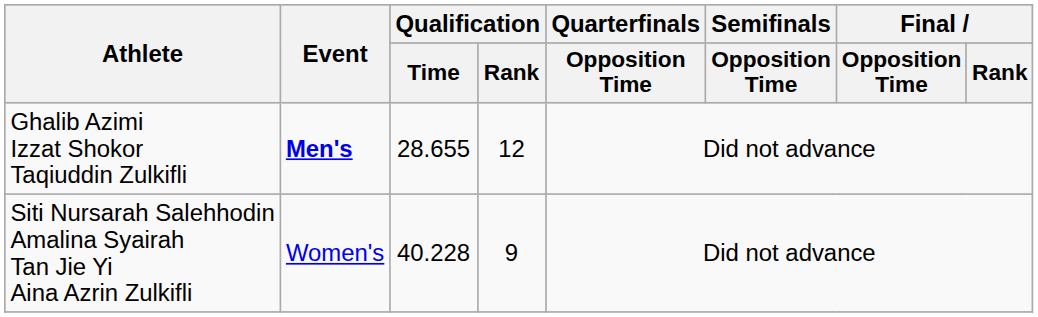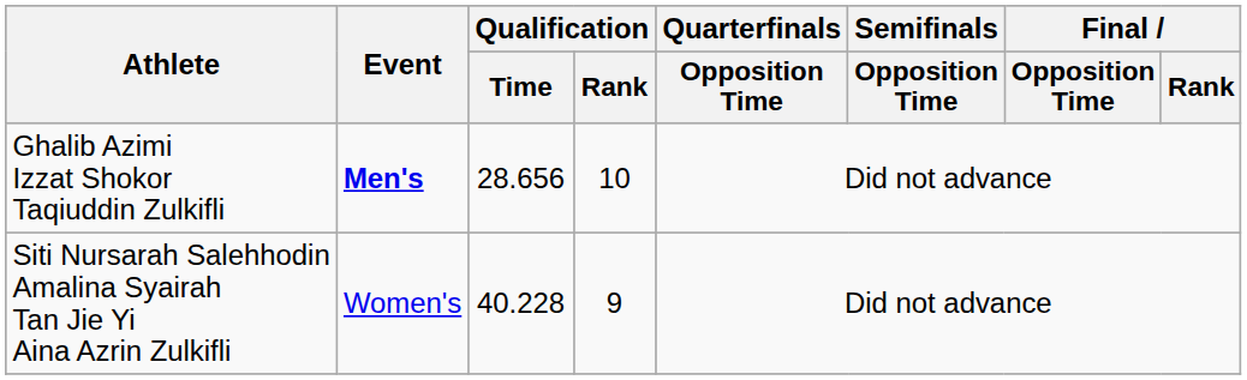Ghalib Azimi Izzat Shokor Taqiuddin Zulkifli | Qualification / Time: 28.655 -> 28.656
Ghalib Azimi Izzat Shokor Taqiuddin Zulkifli | Qualification / Rank: 12 -> 10
